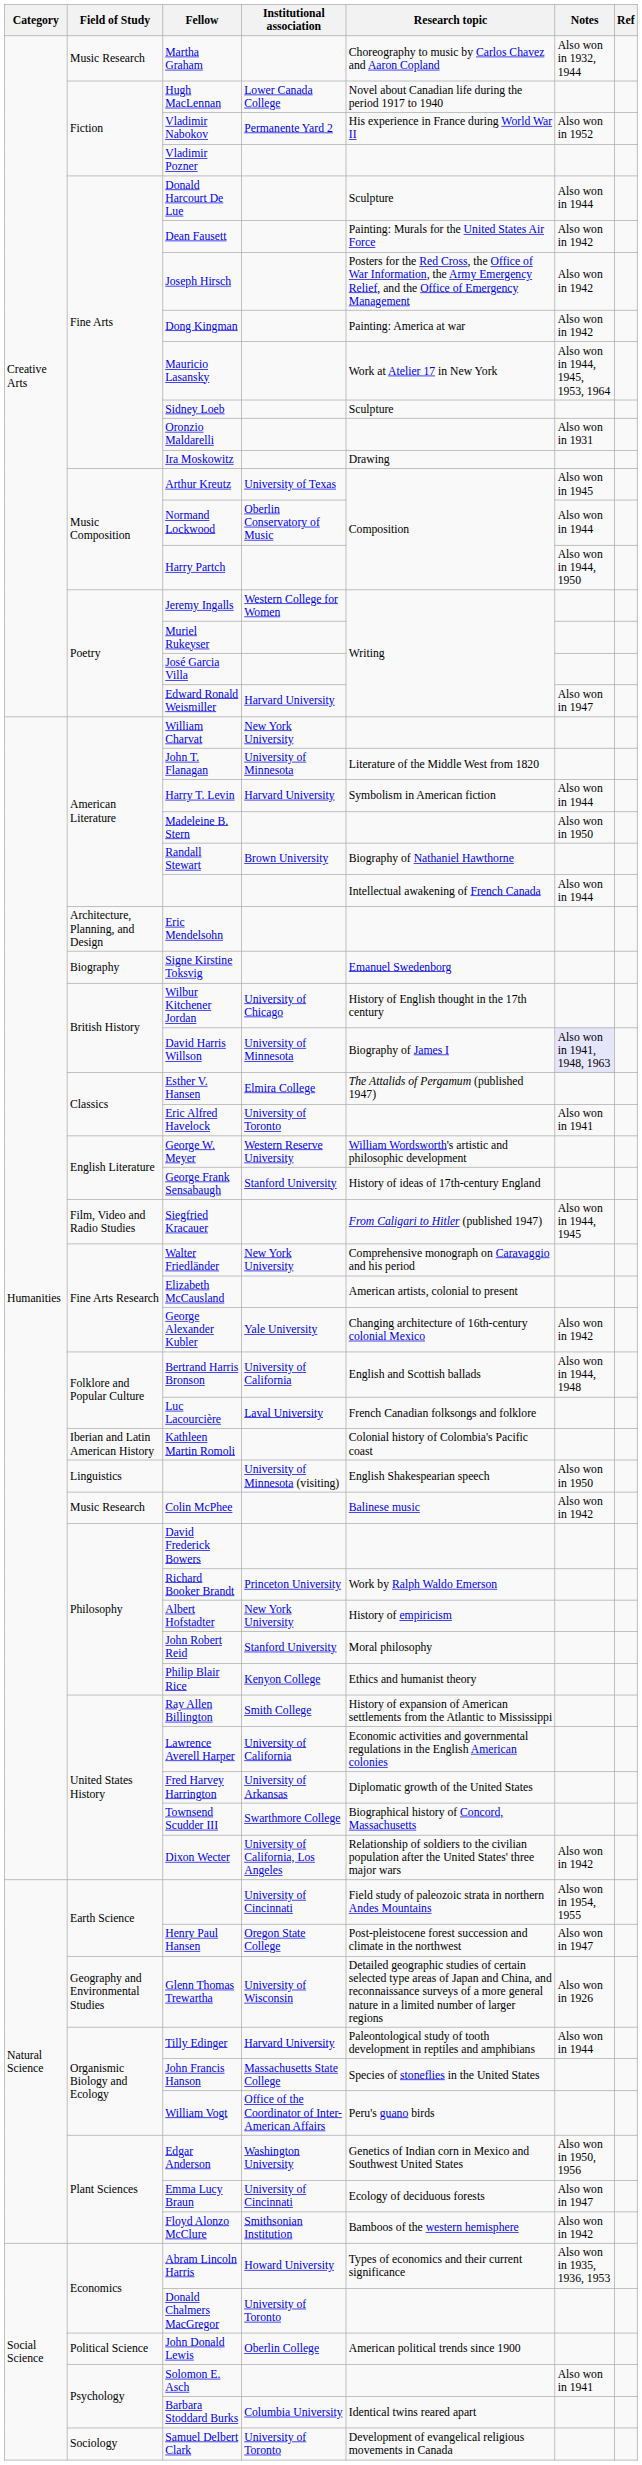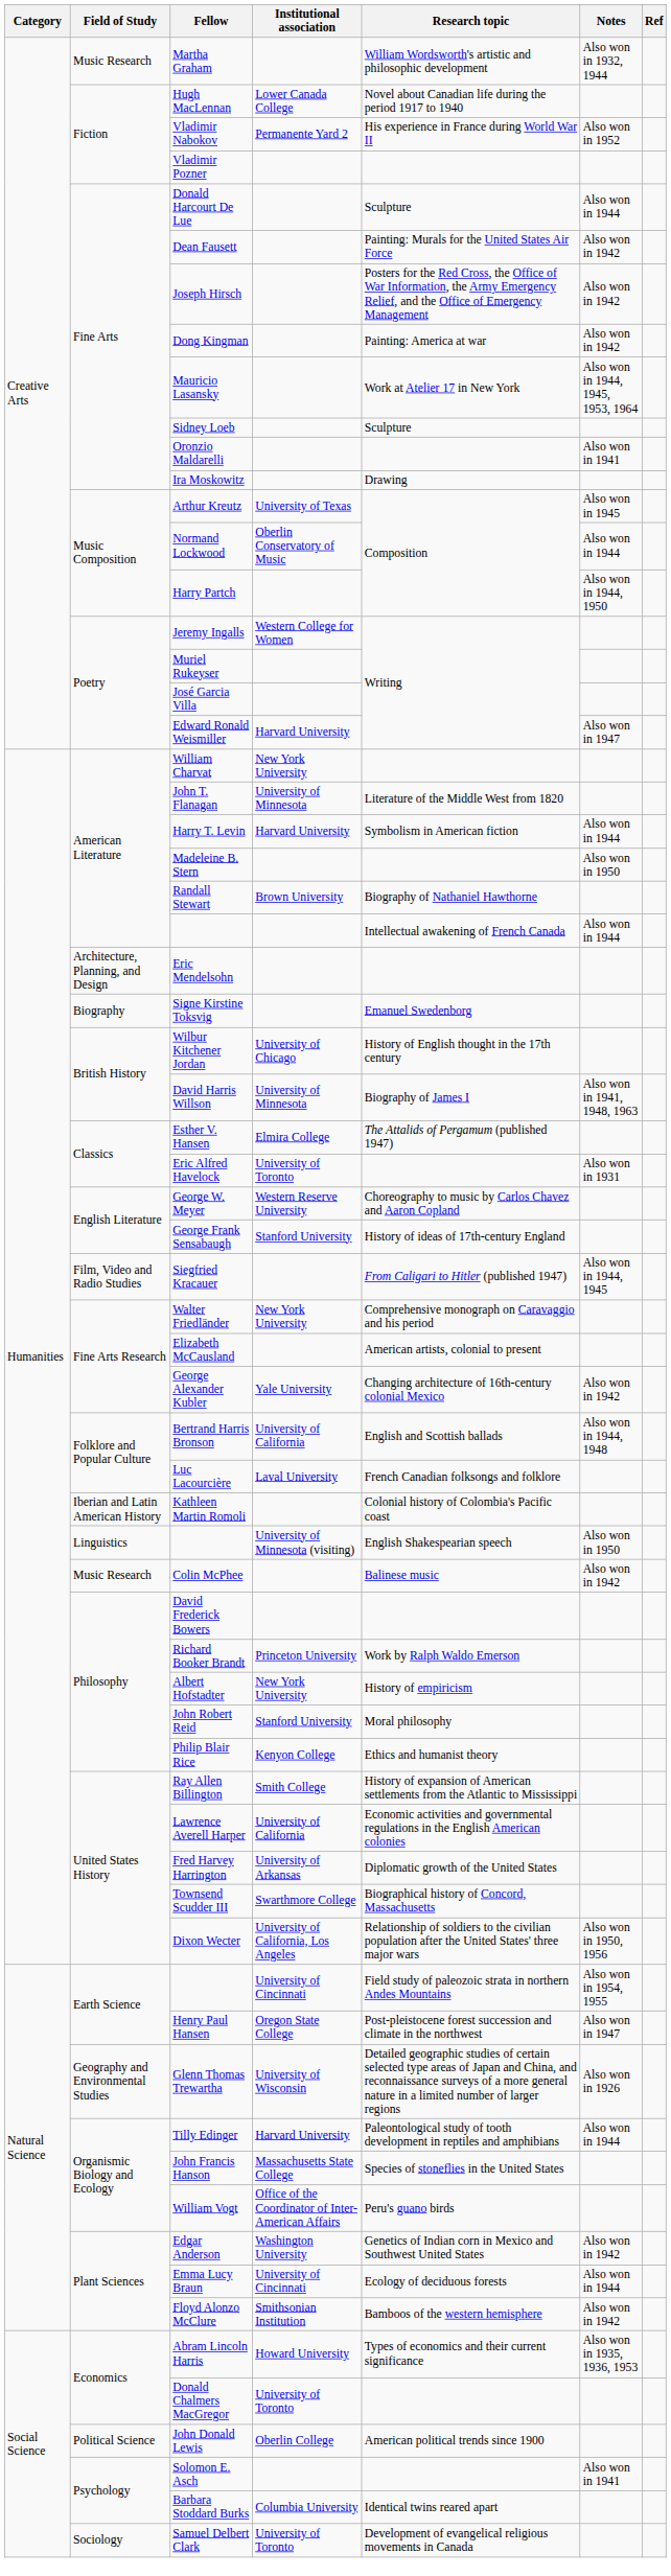Martha Graham | Research topic: Choreography to music by Carlos Chavez and Aaron Copland -> William Wordsworth's artistic and philosophic development
Oronzio Maldarelli | Notes: Also won in 1931 -> Also won in 1941
David Harris Willson | Notes: lavender background -> no background
Eric Alfred Havelock | Notes: Also won in 1941 -> Also won in 1931
George W. Meyer | Research topic: William Wordsworth's artistic and philosophic development -> Choreography to music by Carlos Chavez and Aaron Copland
Dixon Wecter | Notes: Also won in 1942 -> Also won in 1950, 1956
Edgar Anderson | Notes: Also won in 1950, 1956 -> Also won in 1942
Emma Lucy Braun | Notes: Also won in 1947 -> Also won in 1944
